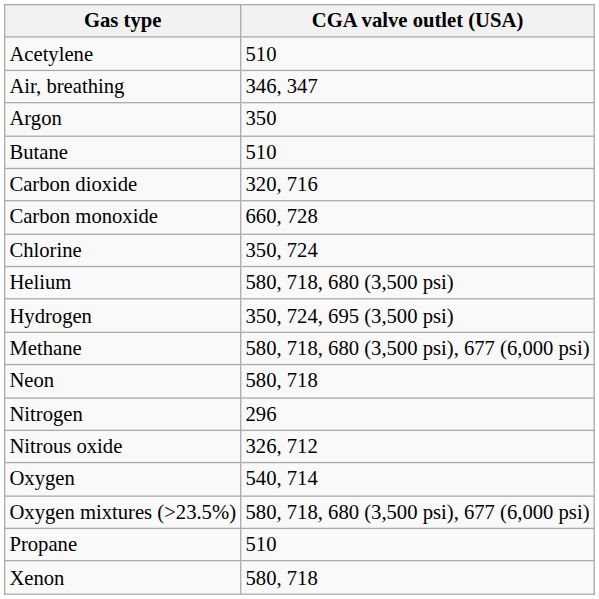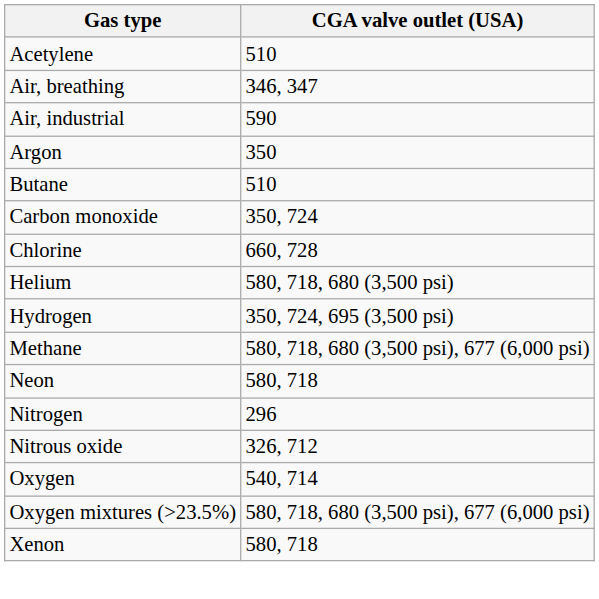+ row: Air, industrial | 590
- row: Carbon dioxide | 320, 716
Carbon monoxide | CGA valve outlet (USA): 660, 728 -> 350, 724
Chlorine | CGA valve outlet (USA): 350, 724 -> 660, 728
- row: Propane | 510
